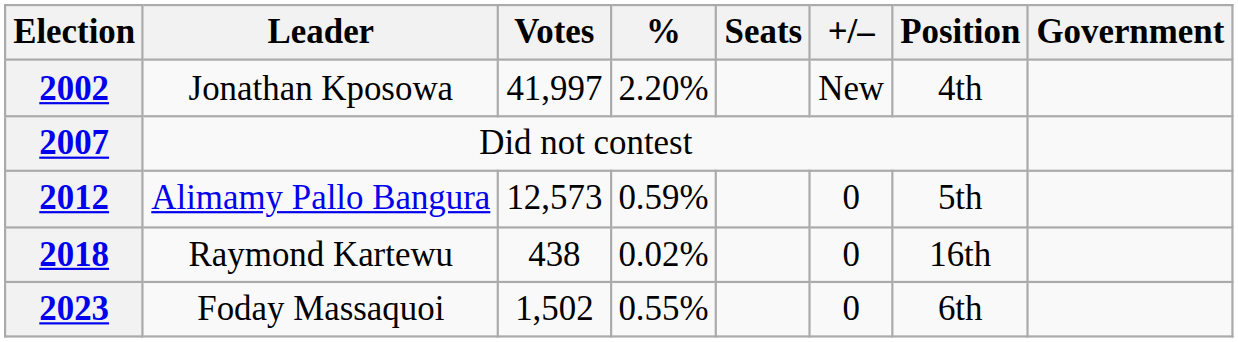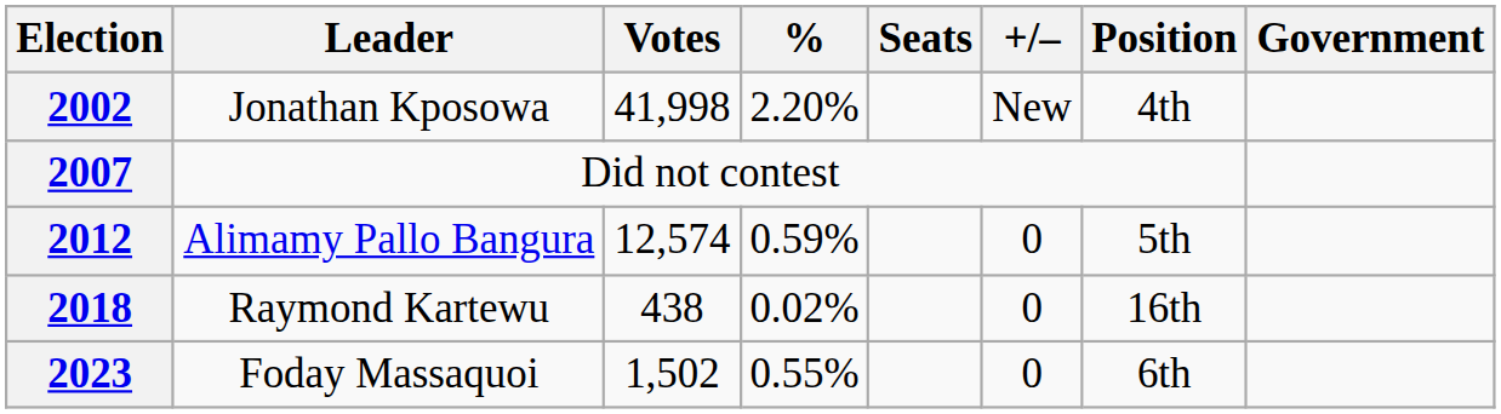2002 | Votes: 41,997 -> 41,998
2012 | Votes: 12,573 -> 12,574
